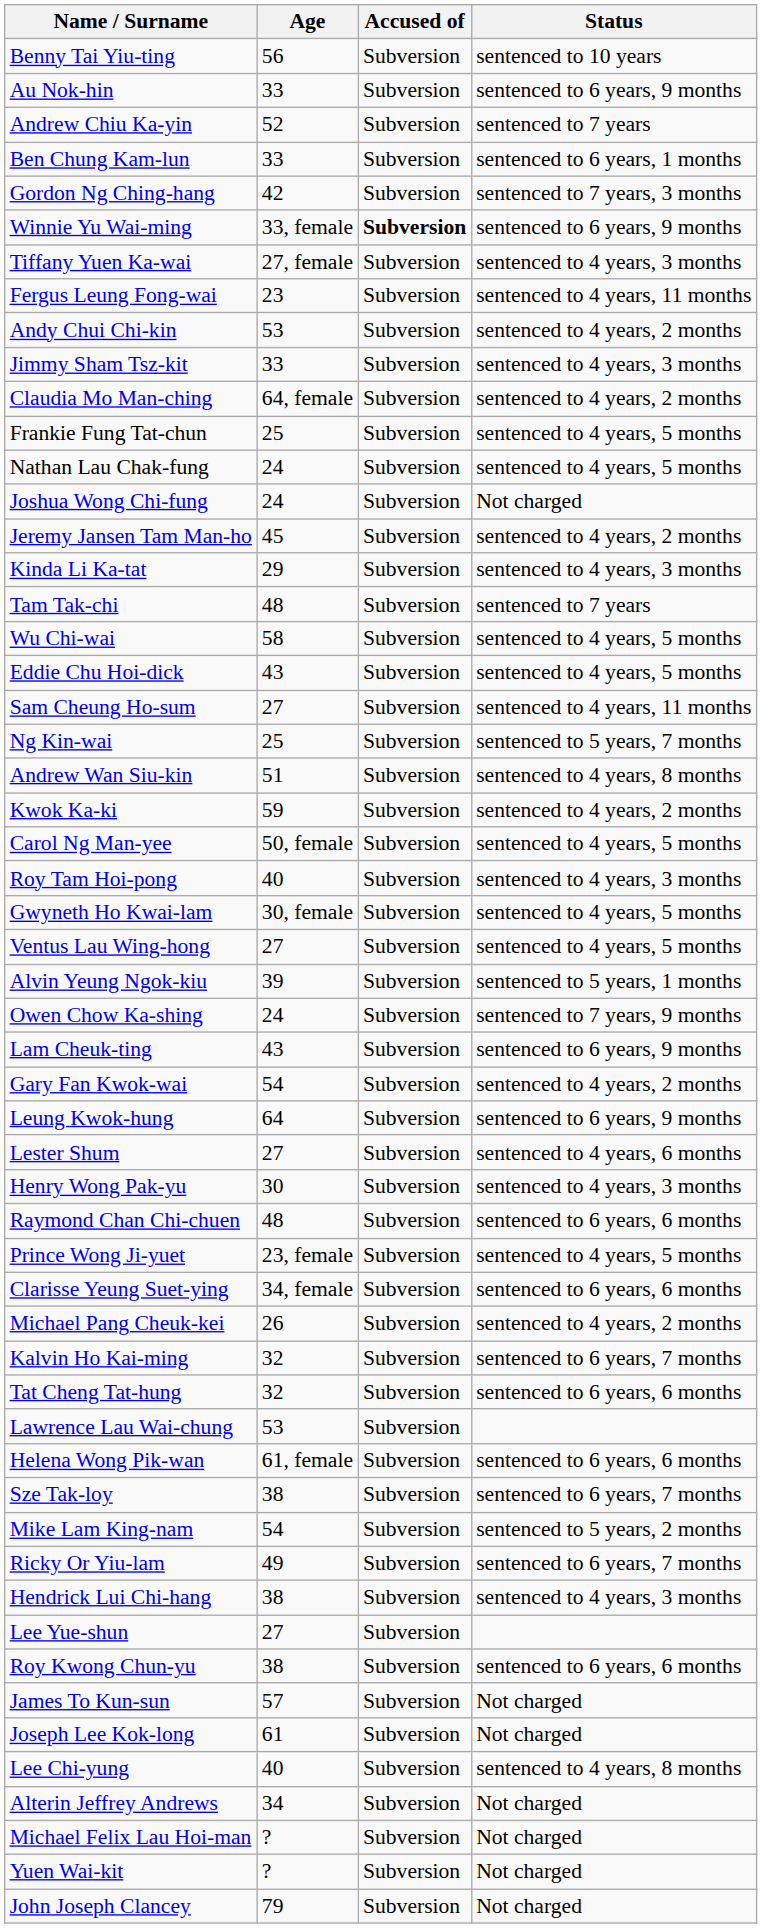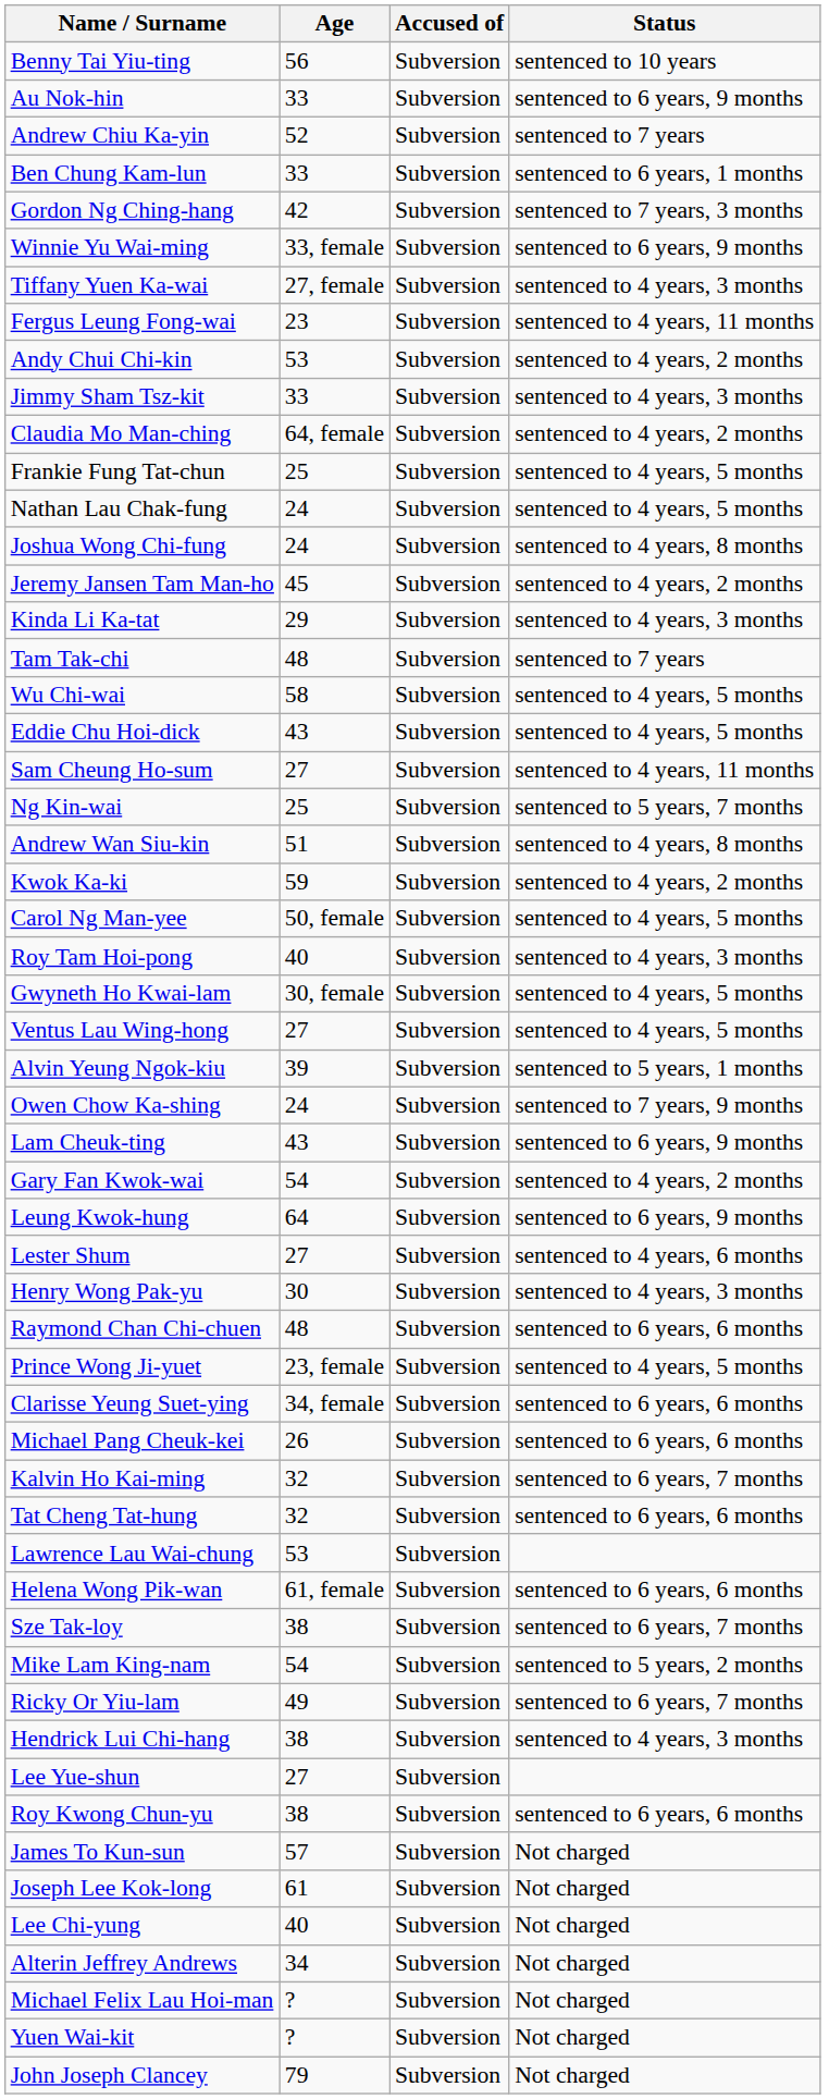Winnie Yu Wai-ming | Accused of: bold -> normal
Joshua Wong Chi-fung | Status: Not charged -> sentenced to 4 years, 8 months
Michael Pang Cheuk-kei | Status: sentenced to 4 years, 2 months -> sentenced to 6 years, 6 months
Lee Chi-yung | Status: sentenced to 4 years, 8 months -> Not charged
